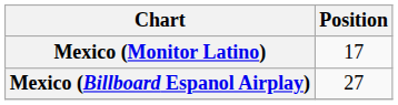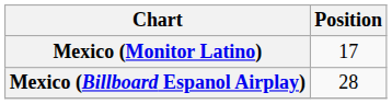Mexico (Billboard Espanol Airplay) | Position: 27 -> 28
